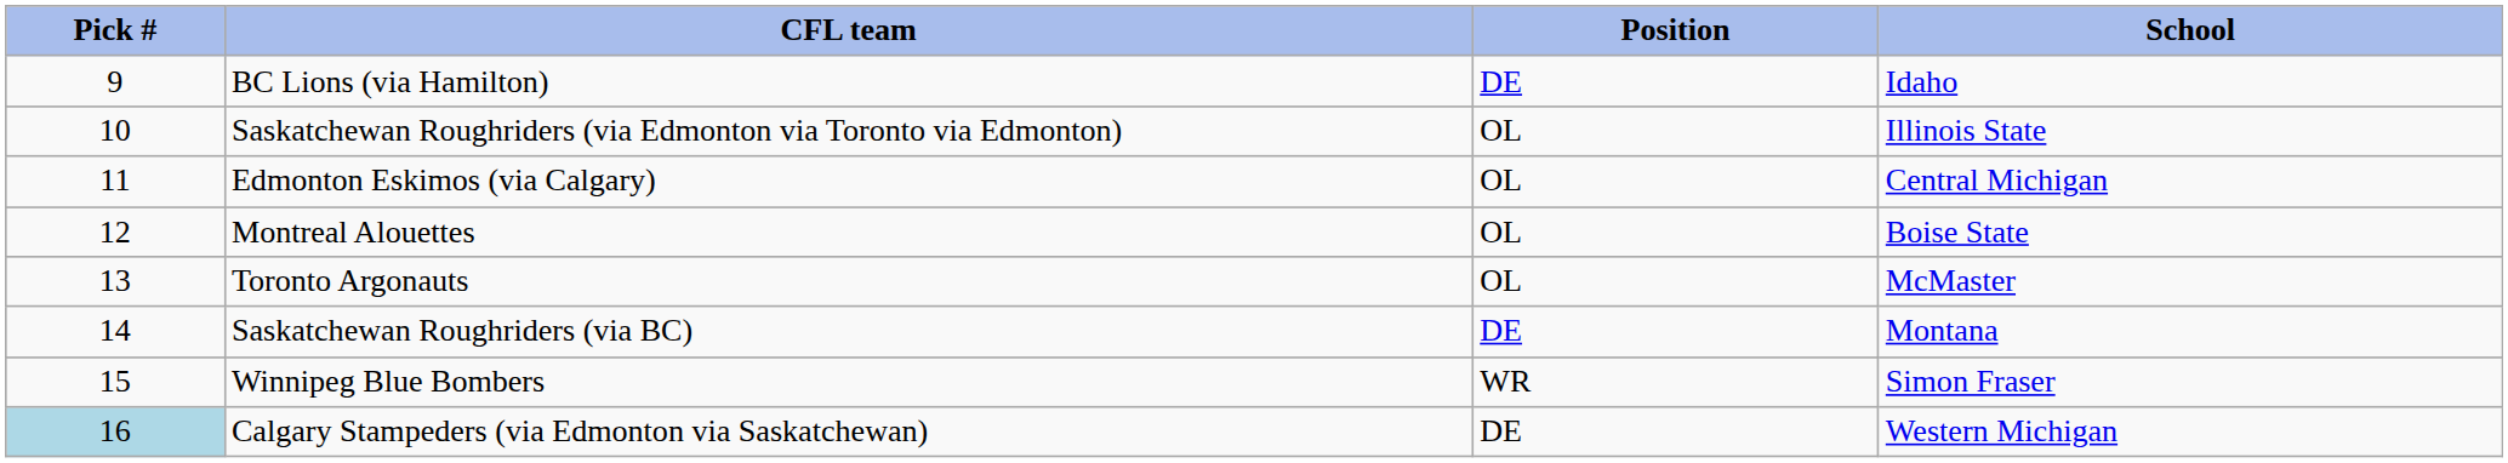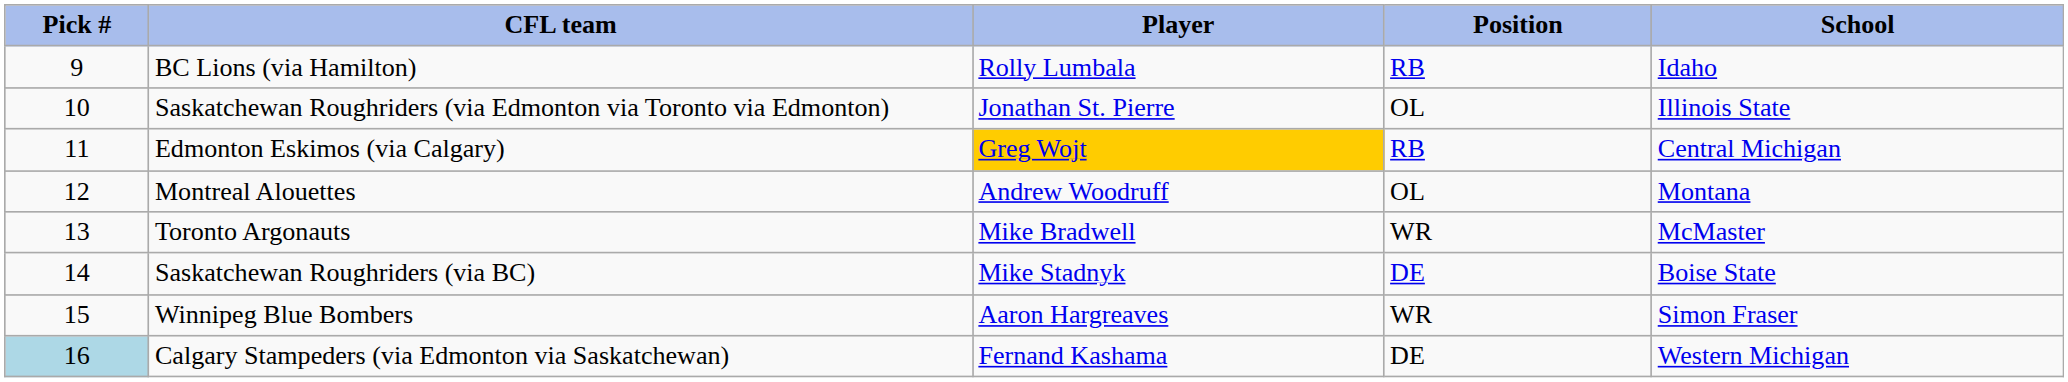+ column: Player | Rolly Lumbala | Jonathan St. Pierre | Greg Wojt | Andrew Woodruff | Mike Bradwell | Mike Stadnyk | Aaron Hargreaves | Fernand Kashama
BC Lions (via Hamilton) | Position: DE -> RB
Edmonton Eskimos (via Calgary) | Position: OL -> RB
Montreal Alouettes | School: Boise State -> Montana
Toronto Argonauts | Position: OL -> WR
Saskatchewan Roughriders (via BC) | School: Montana -> Boise State
